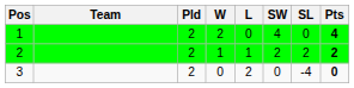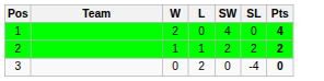- column: Pld | 2 | 2 | 2
